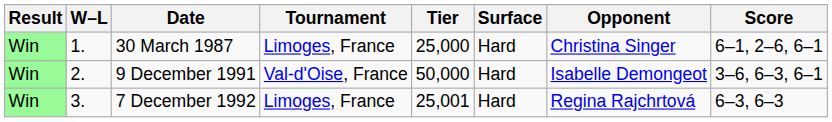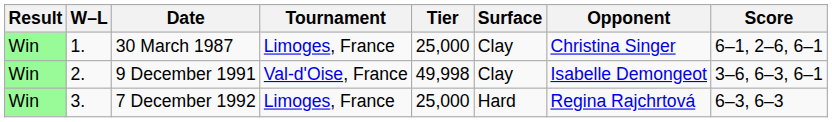30 March 1987 | Surface: Hard -> Clay
9 December 1991 | Tier: 50,000 -> 49,998
9 December 1991 | Surface: Hard -> Clay
7 December 1992 | Tier: 25,001 -> 25,000
